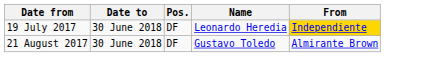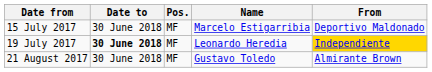+ row: 15 July 2017 | 30 June 2018 | MF | Marcelo Estigarribia | Deportivo Maldonado
19 July 2017 | Date to: normal -> bold
19 July 2017 | Pos.: DF -> MF
21 August 2017 | Pos.: DF -> MF
